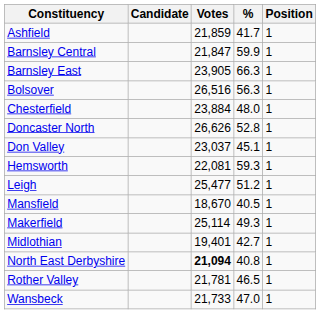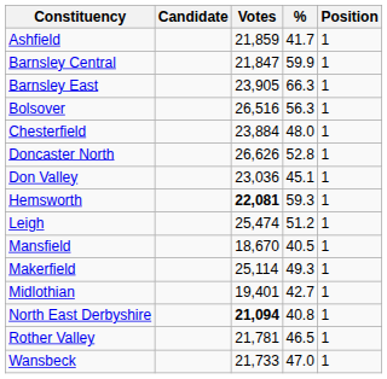Don Valley | Votes: 23,037 -> 23,036
Hemsworth | Votes: normal -> bold
Leigh | Votes: 25,477 -> 25,474
